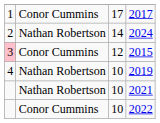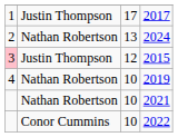2017 | column 2: Conor Cummins -> Justin Thompson
2024 | column 3: 14 -> 13
2015 | column 2: Conor Cummins -> Justin Thompson
